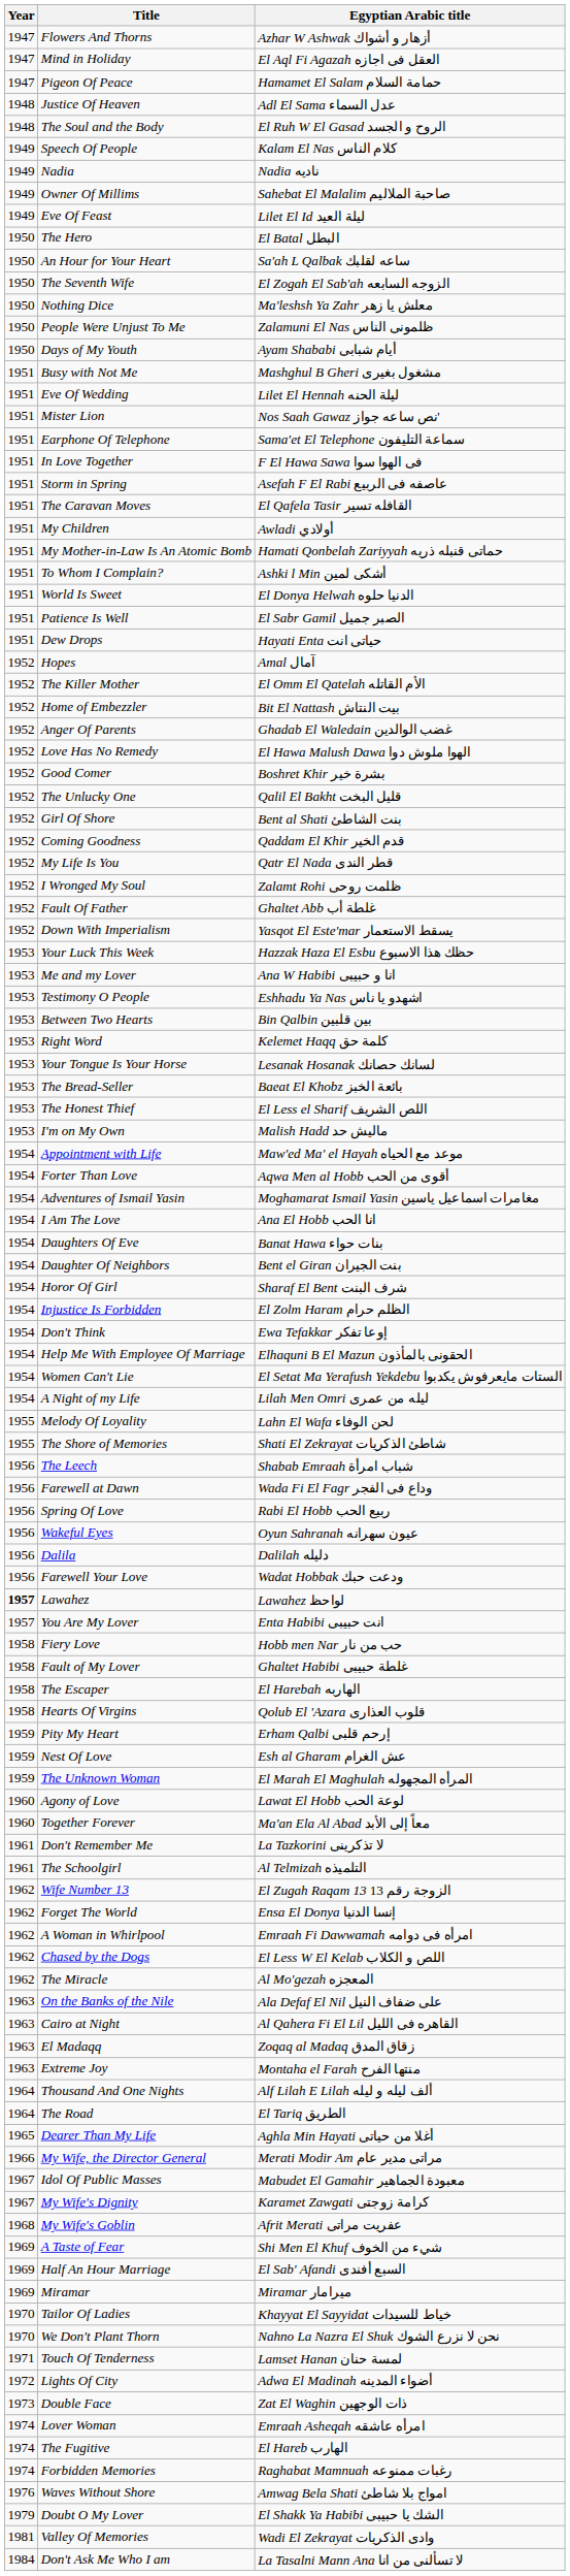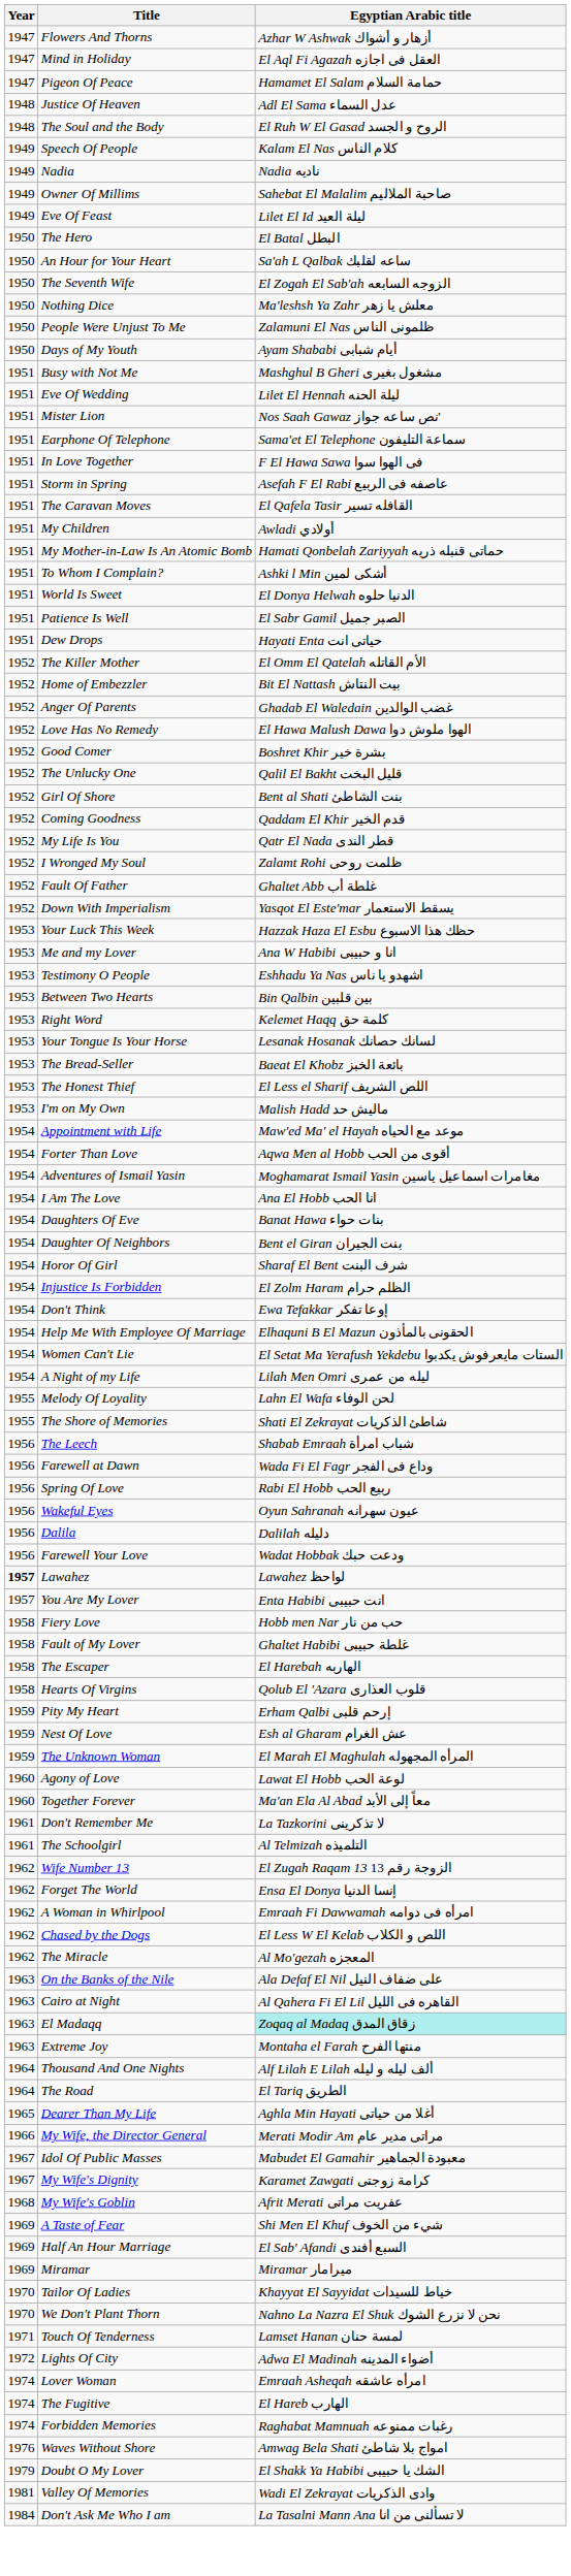- row: 1952 | Hopes | Amal آمال
El Madaqq | Egyptian Arabic title: no background -> paleturquoise background
- row: 1973 | Double Face | Zat El Waghin ذات الوجهين
